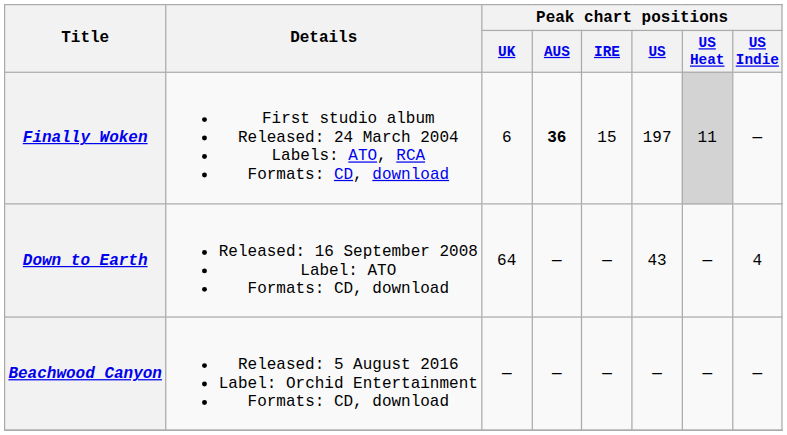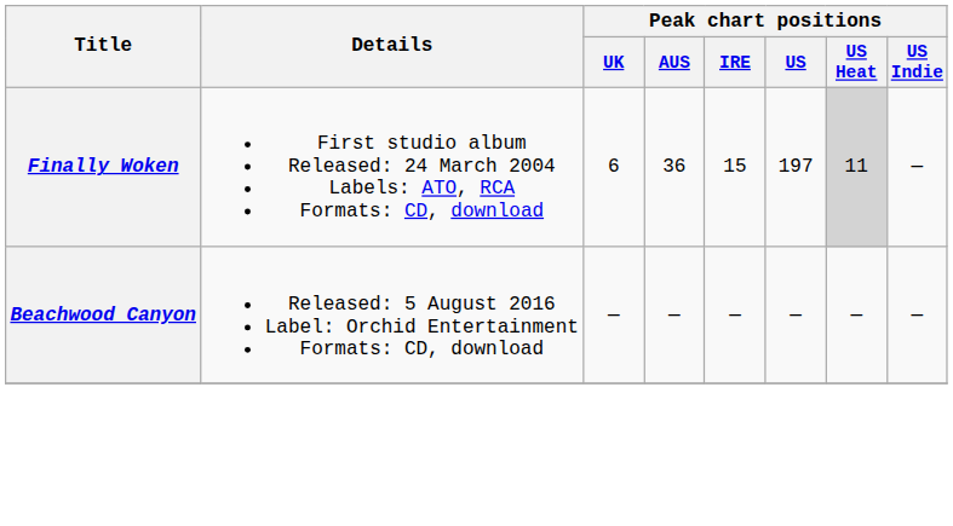Finally Woken | Peak chart positions / AUS: bold -> normal
- row: Down to Earth | Released: 16 September 2008 Label: ATO Formats: CD, download | 64 | — | — | 43 | — | 4
